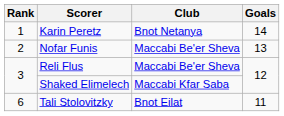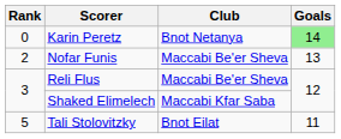Karin Peretz | Rank: 1 -> 0
Karin Peretz | Goals: no background -> lightgreen background
Tali Stolovitzky | Rank: 6 -> 5
